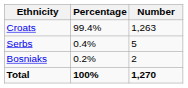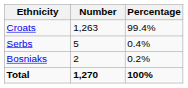columns swapped: Number <-> Percentage
